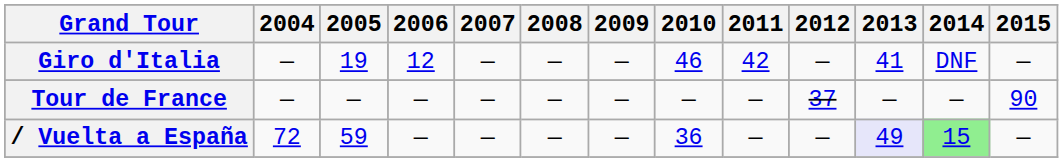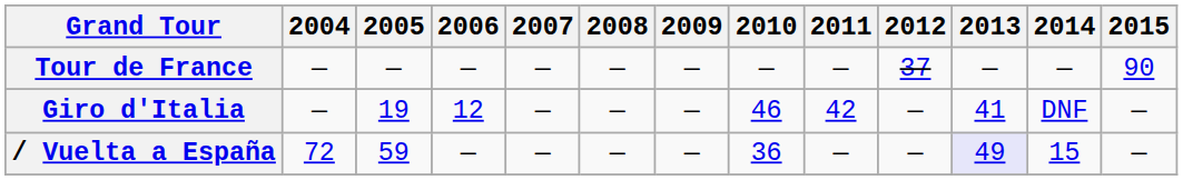rows swapped: Giro d'Italia <-> Tour de France
/ Vuelta a España | 2014: lightgreen background -> no background
